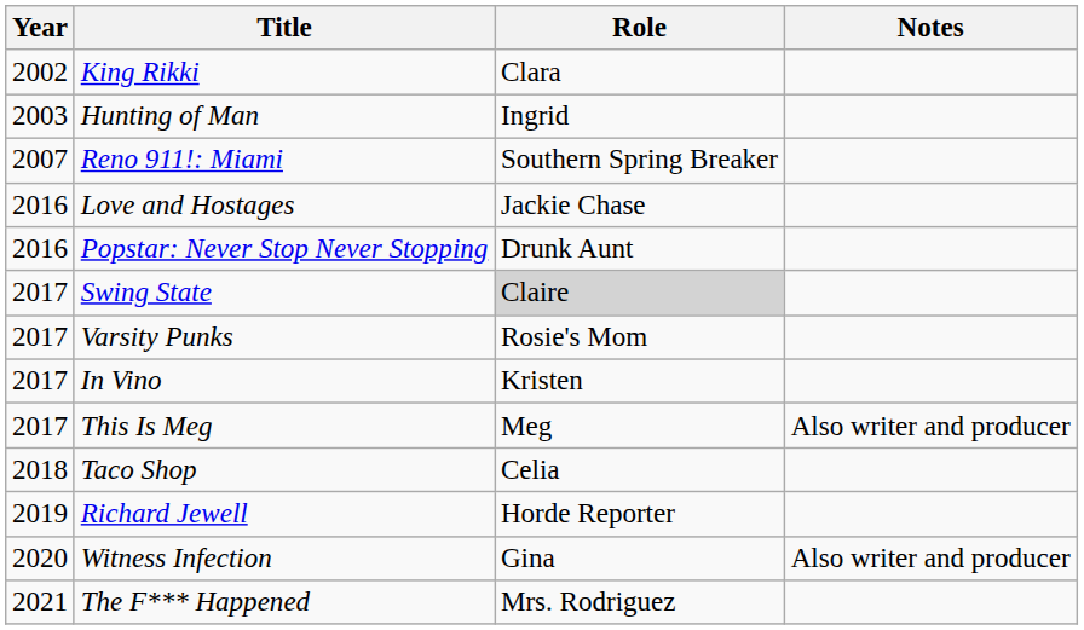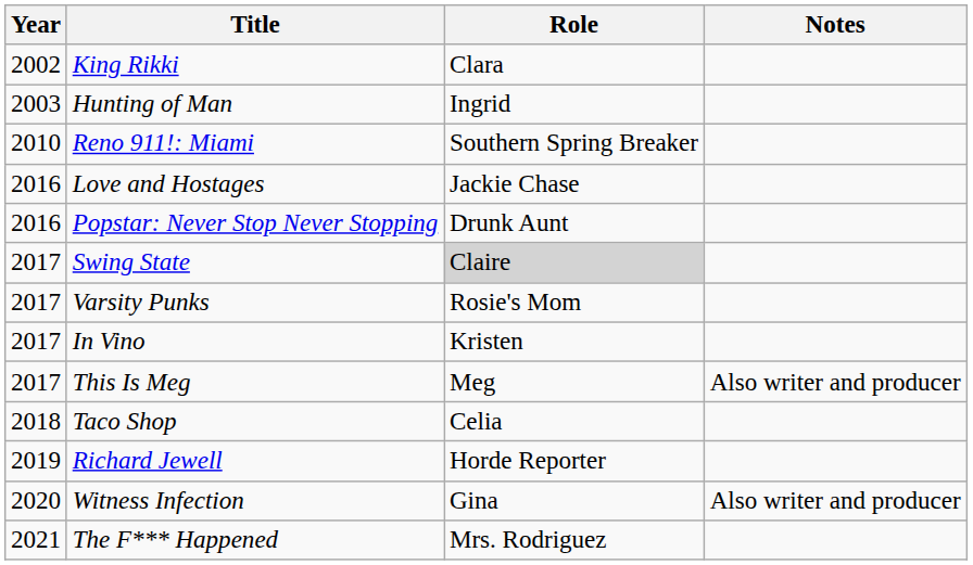Reno 911!: Miami | Year: 2007 -> 2010
